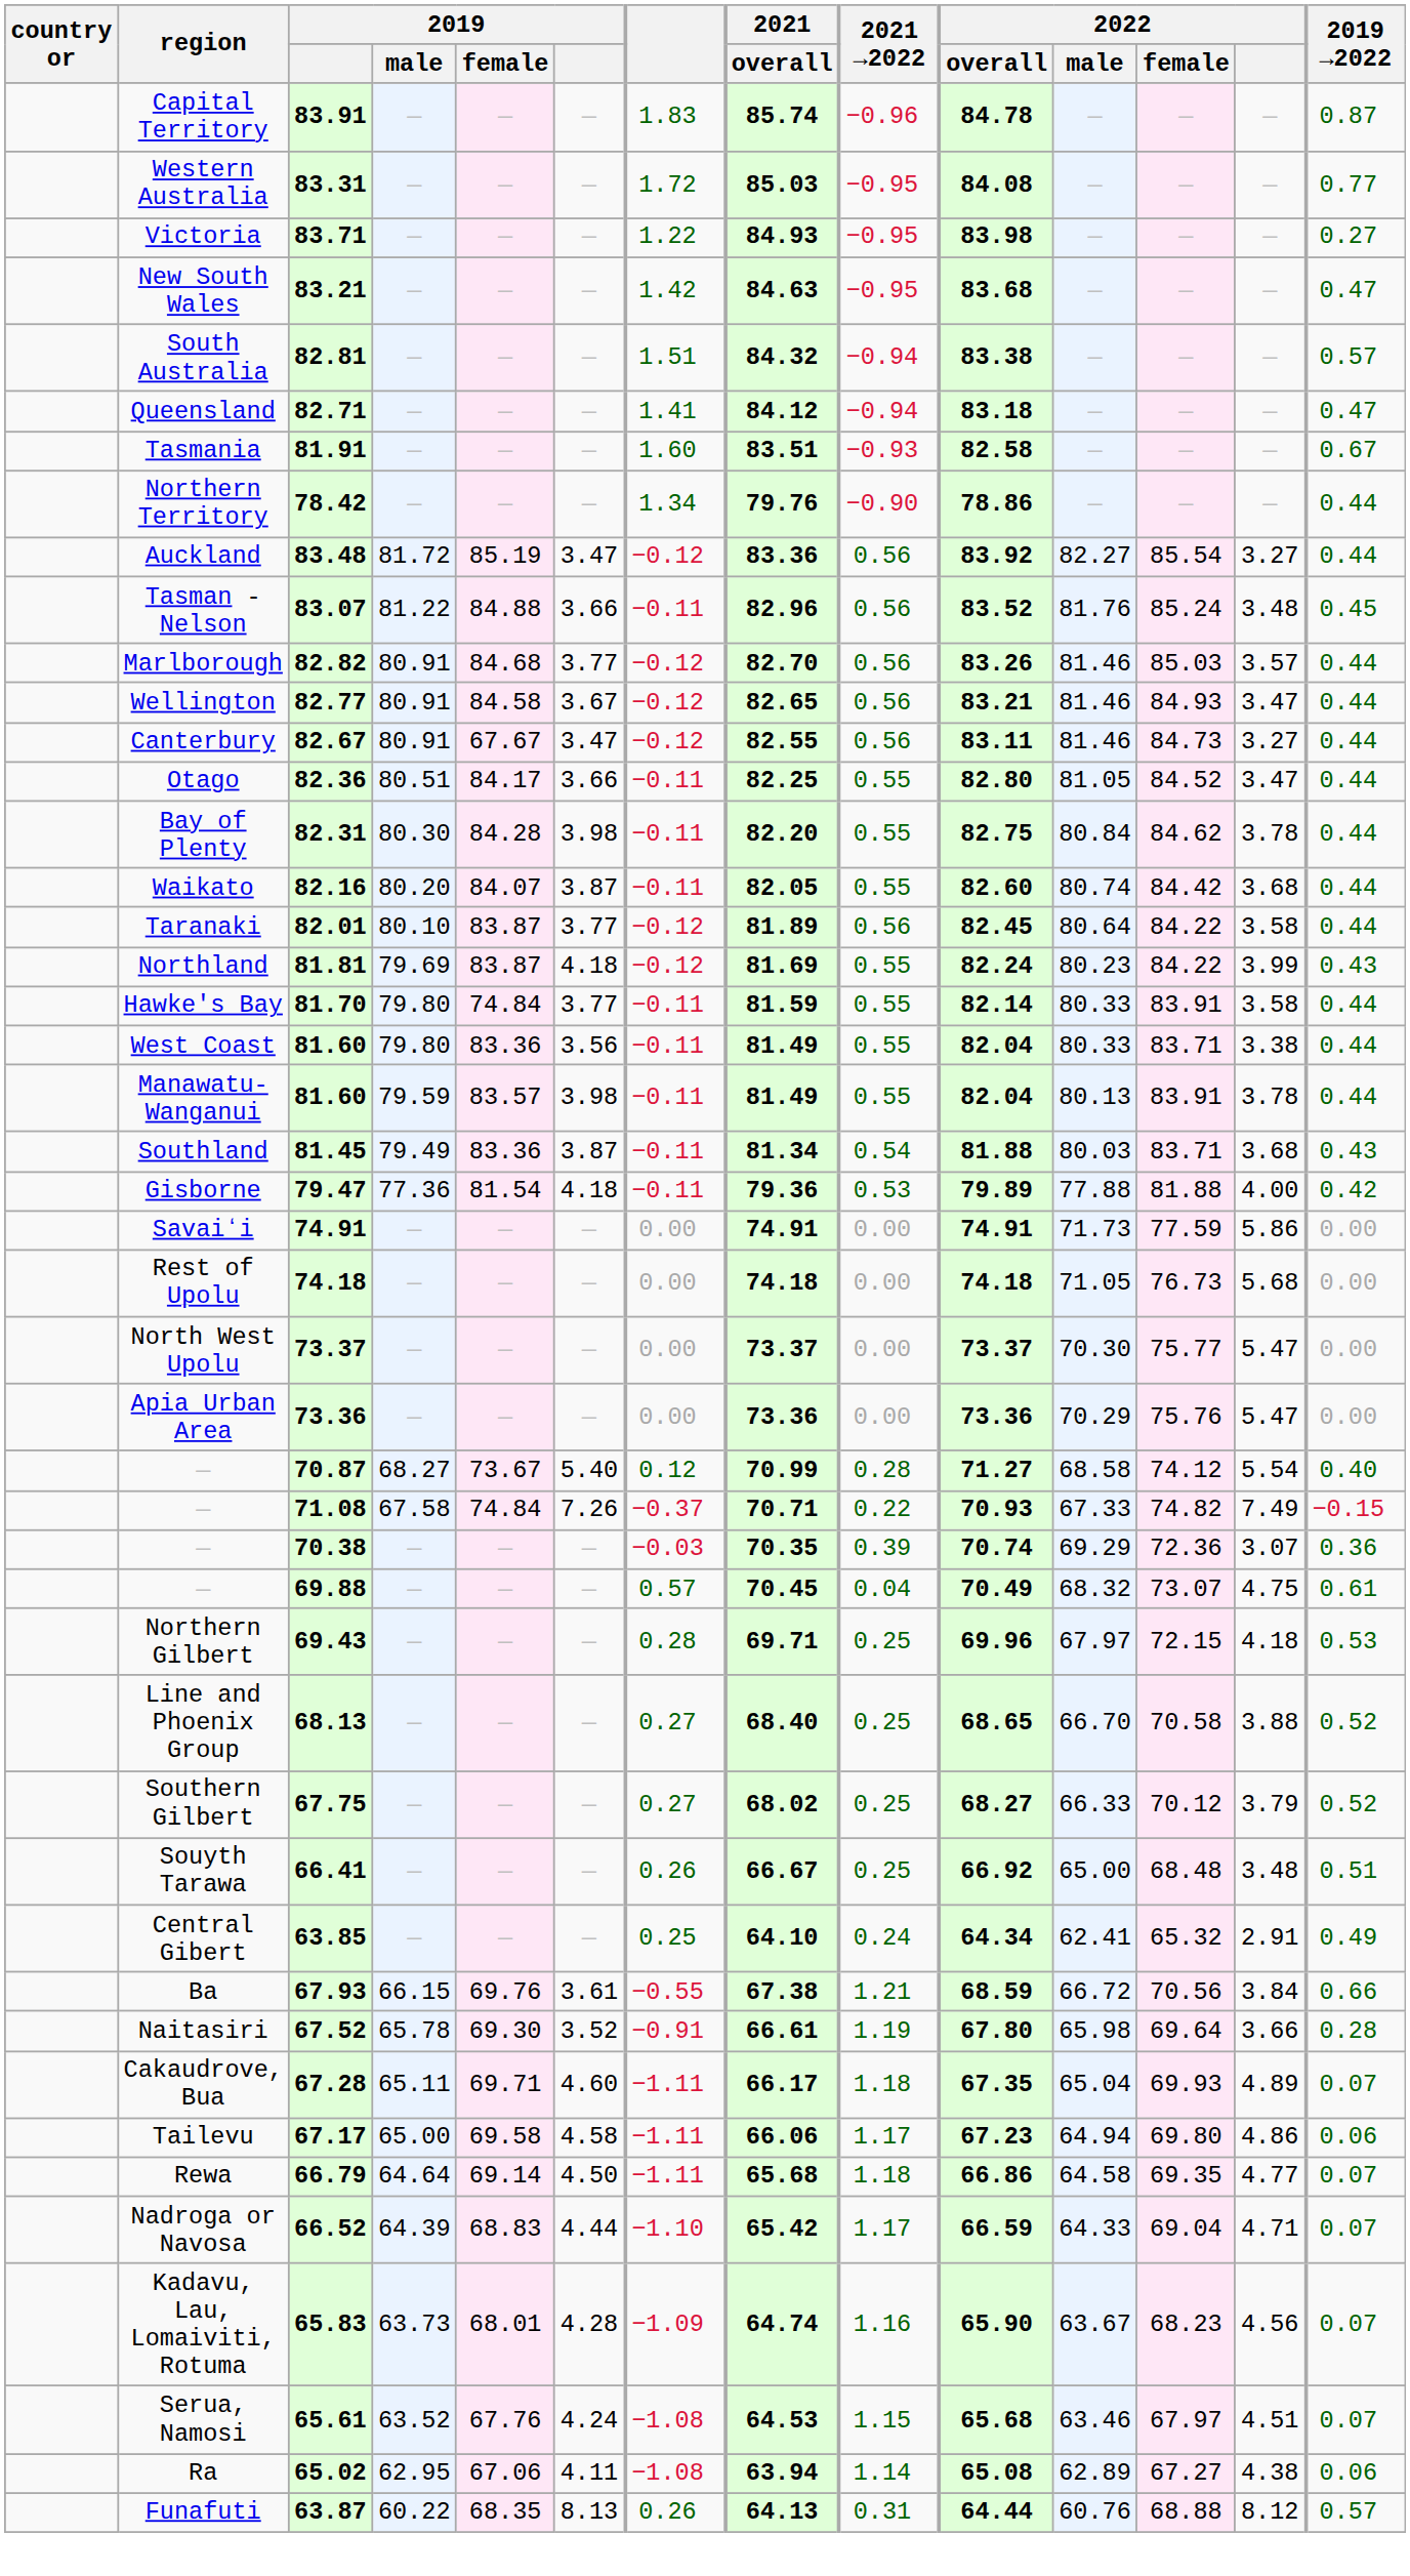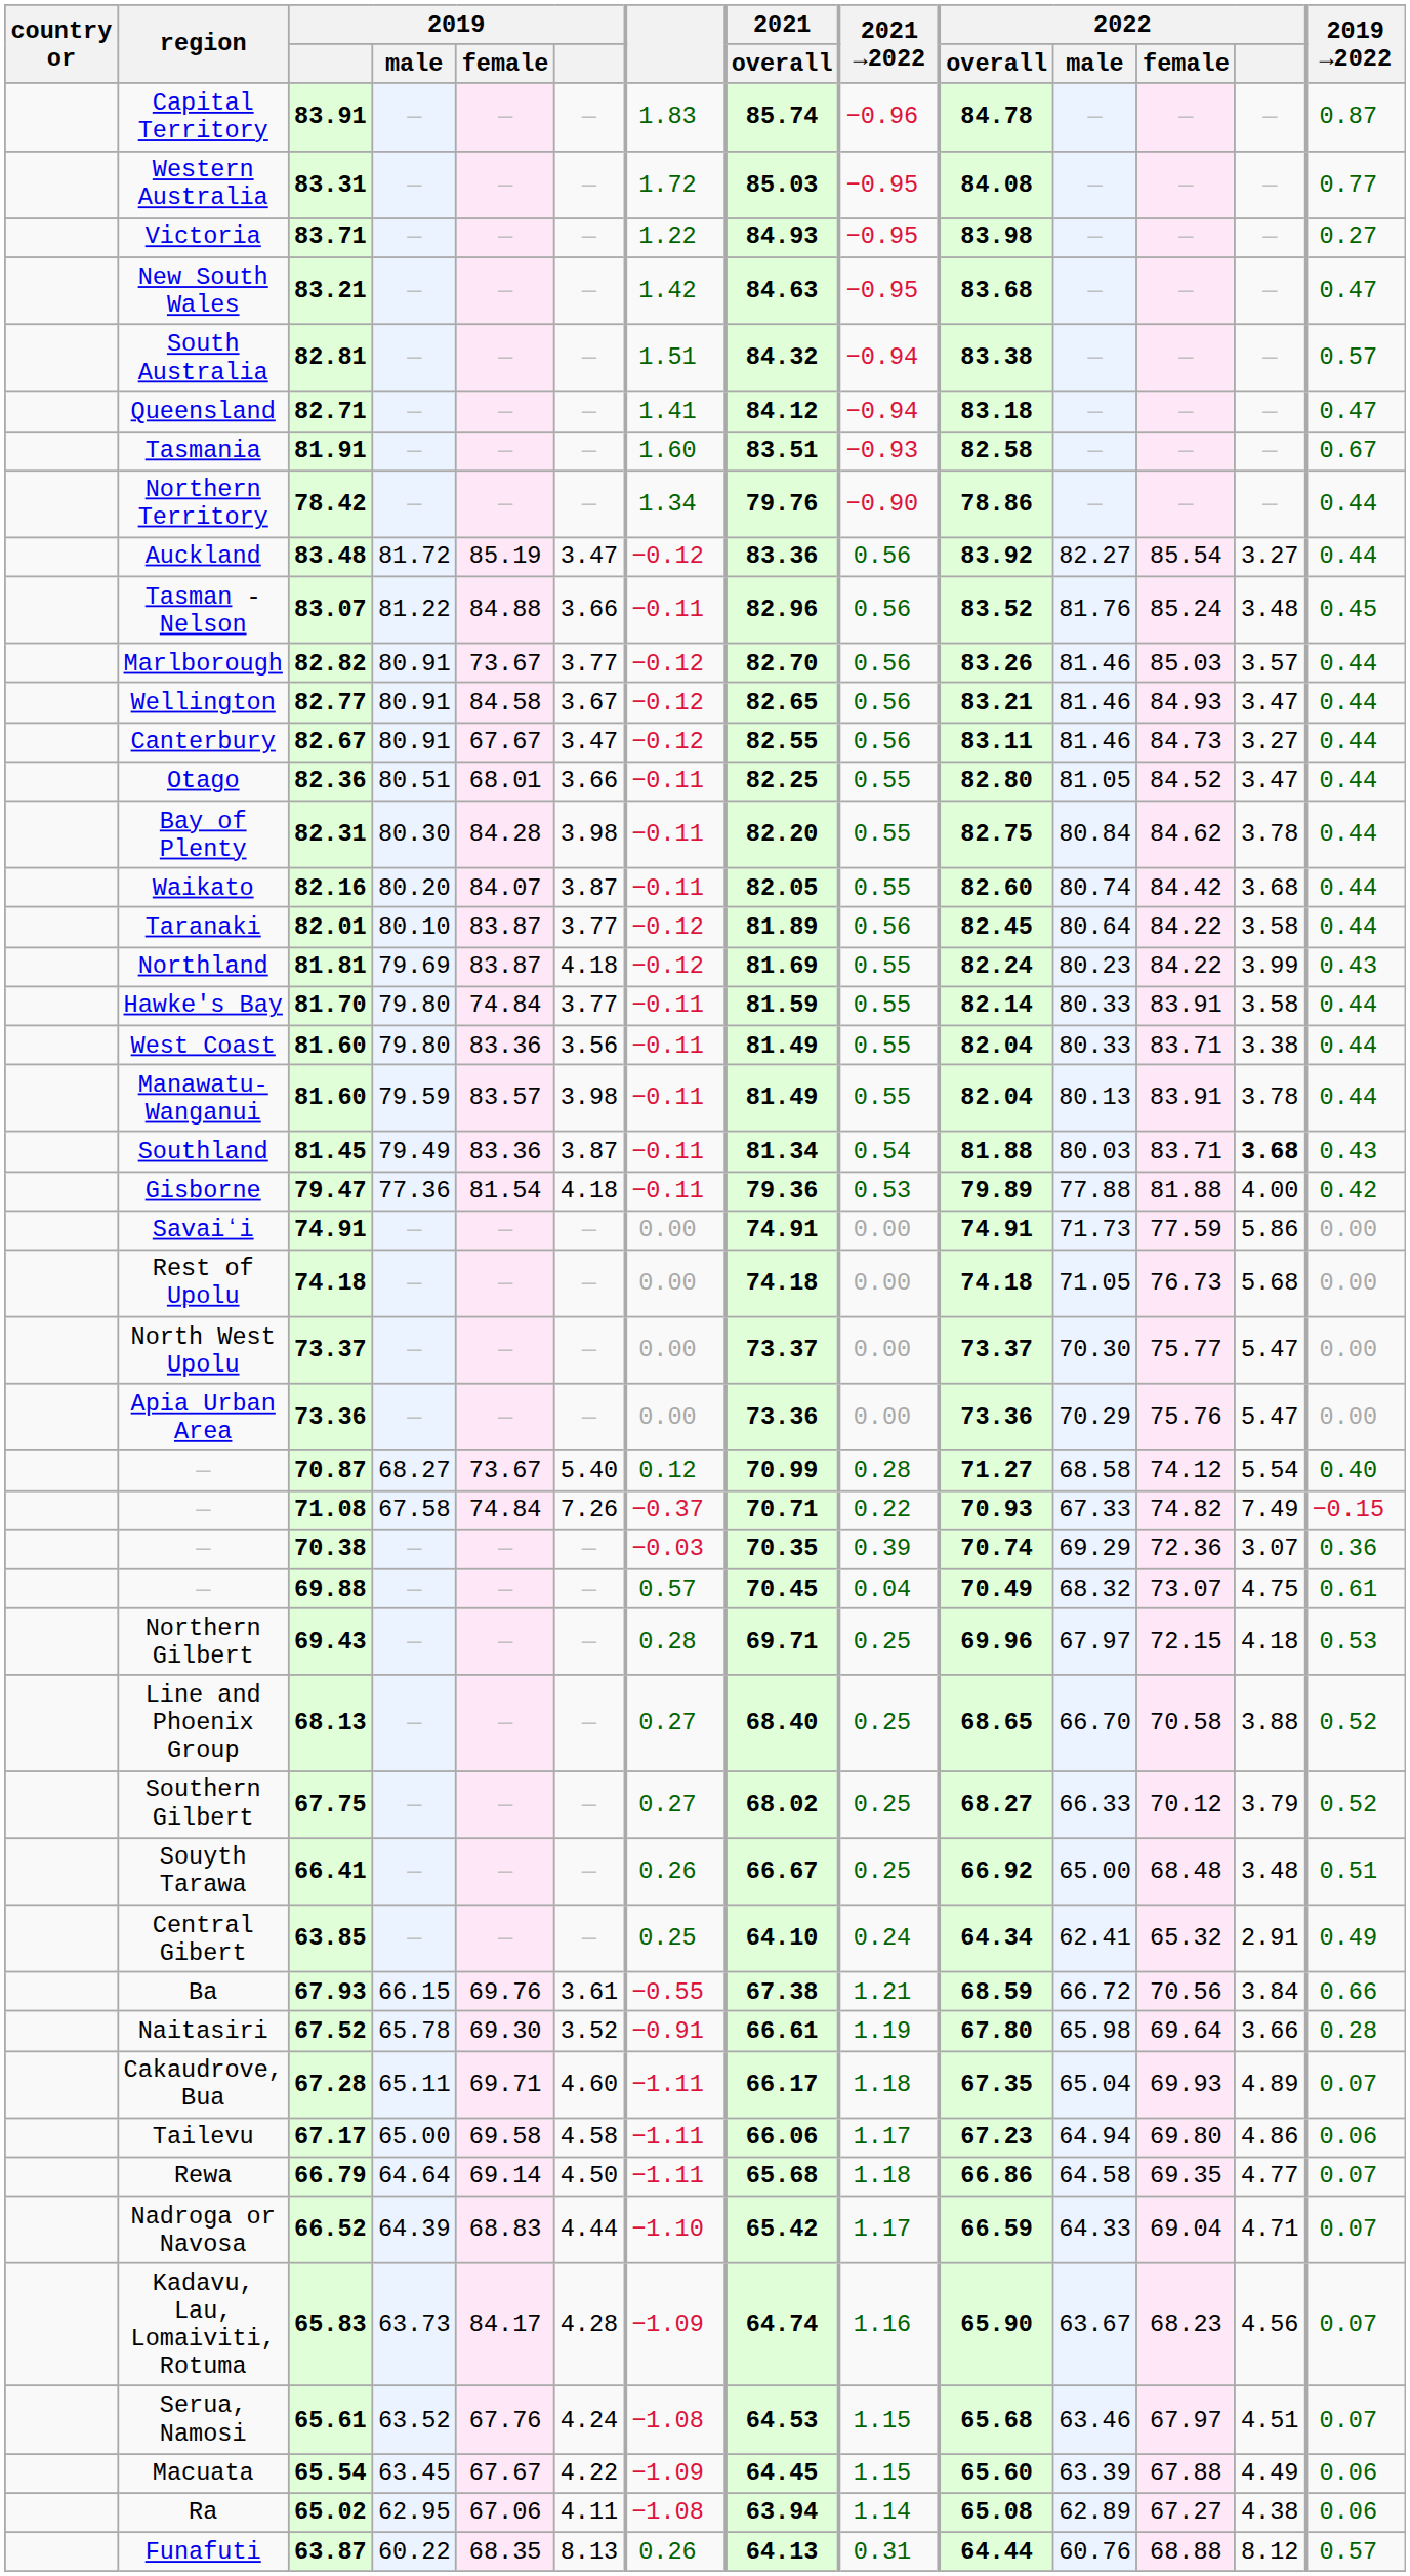Marlborough | 2019 / female: 84.68 -> 73.67
Otago | 2019 / female: 84.17 -> 68.01
Southland | 2022: normal -> bold
Kadavu, Lau, Lomaiviti, Rotuma | 2019 / female: 68.01 -> 84.17
+ row: Macuata | 65.54 | 63.45 | 67.67 | 4.22 | −1.09 | 64.45 | 1.15 | 65.60 | 63.39 | 67.88 | 4.49 | 0.06
